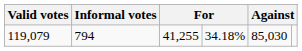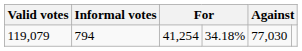119,079 | column 3: 41,255 -> 41,254
119,079 | column 5: 85,030 -> 77,030
